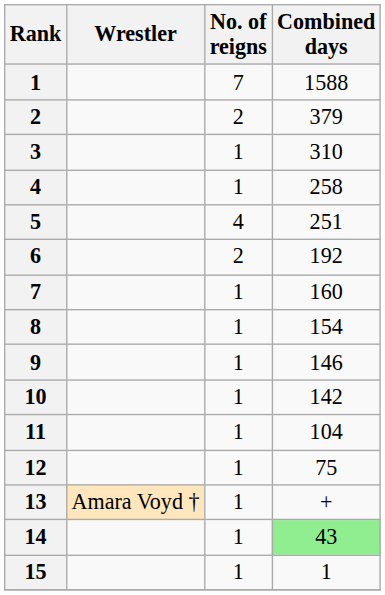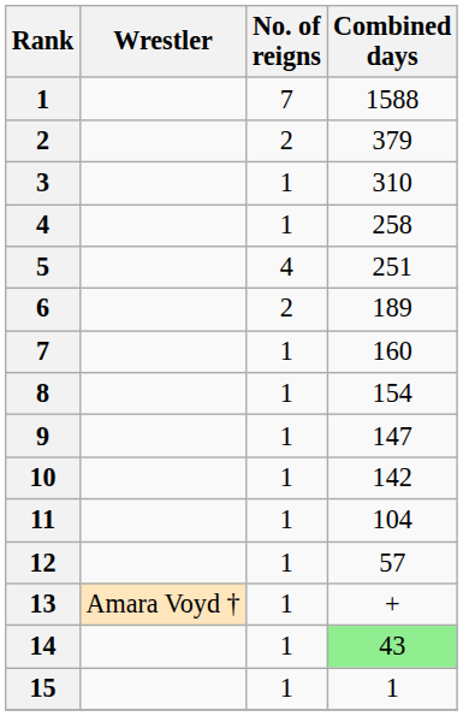6 | Combined days: 192 -> 189
9 | Combined days: 146 -> 147
12 | Combined days: 75 -> 57
